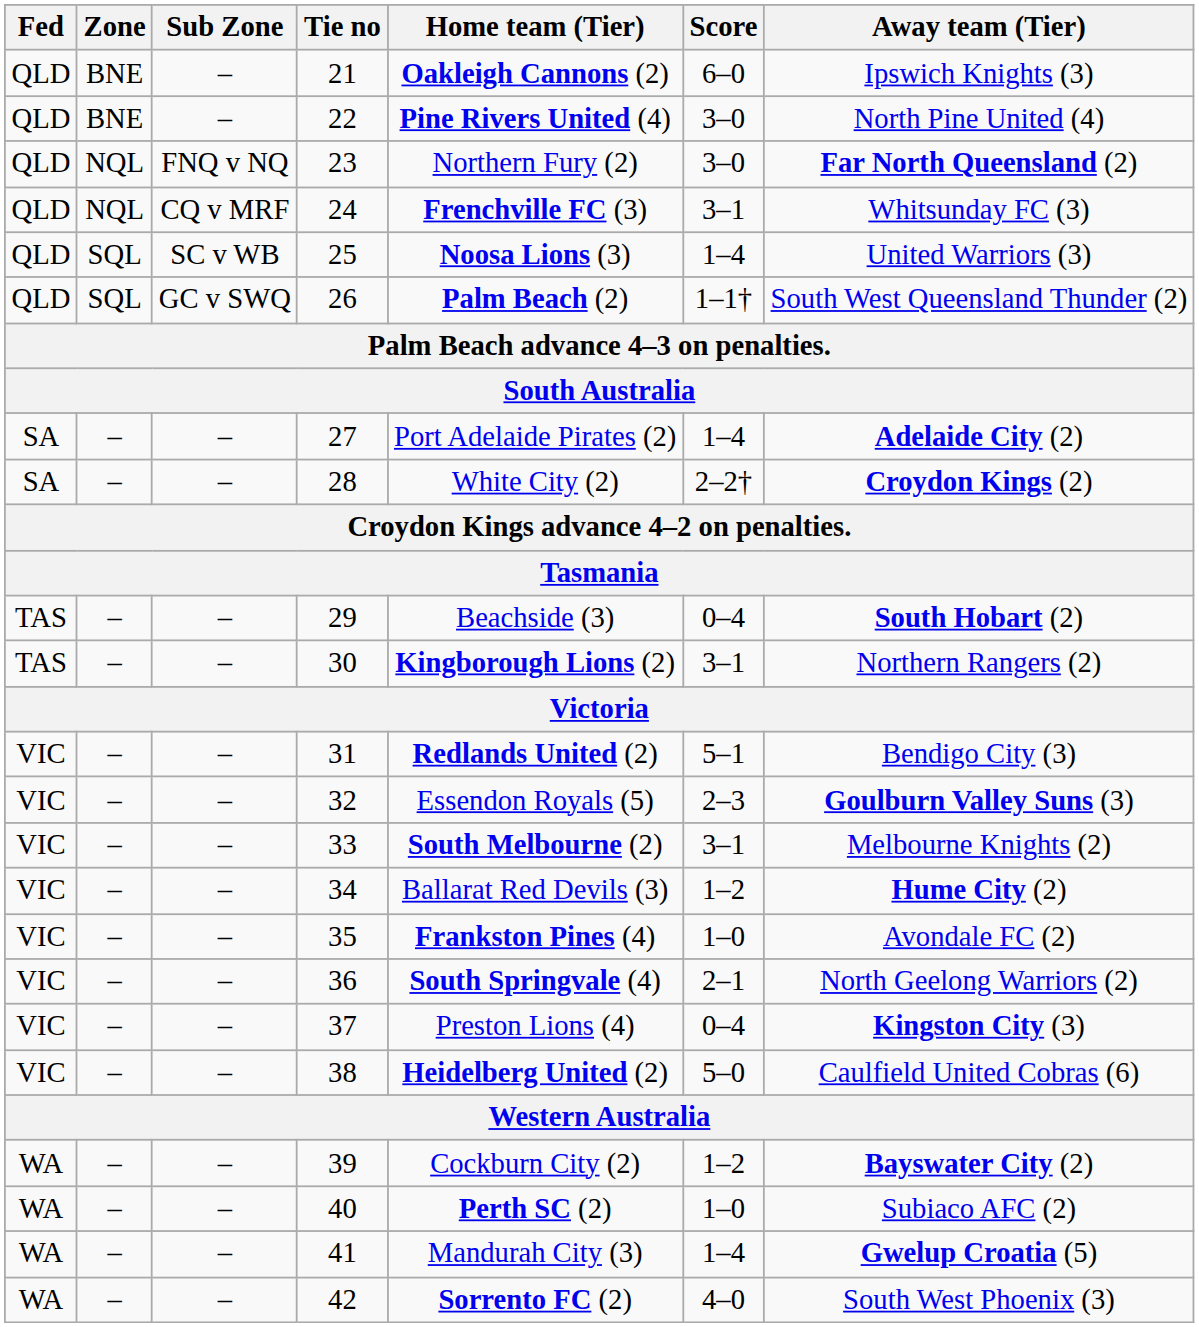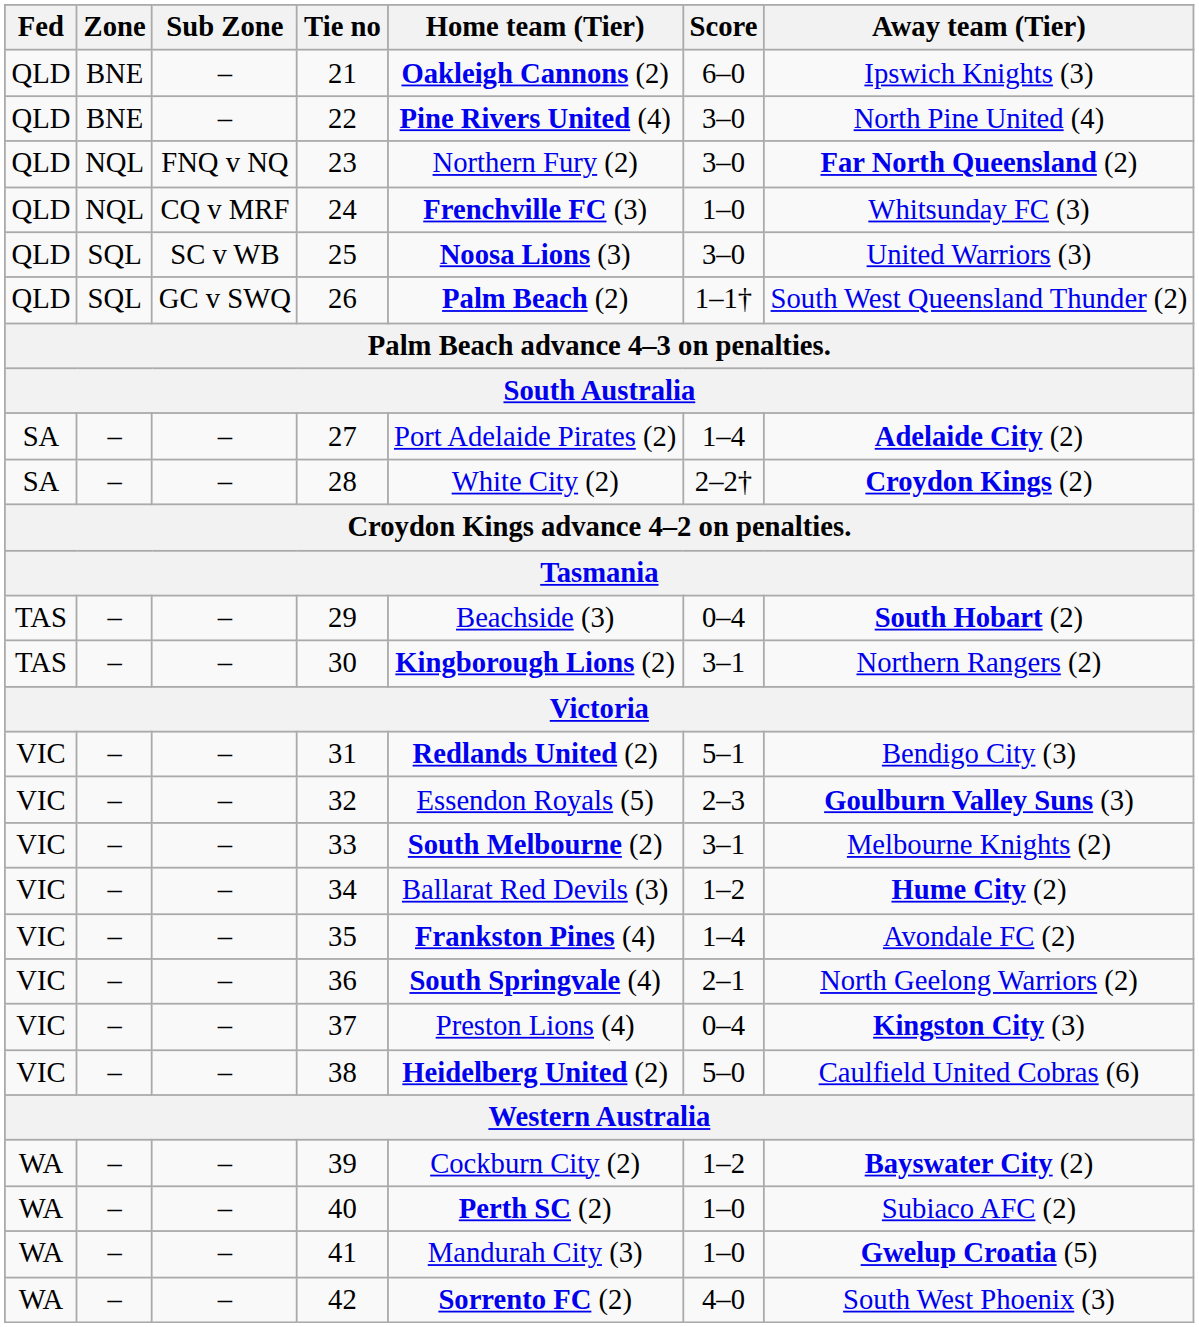24 | Score: 3–1 -> 1–0
25 | Score: 1–4 -> 3–0
35 | Score: 1–0 -> 1–4
41 | Score: 1–4 -> 1–0
